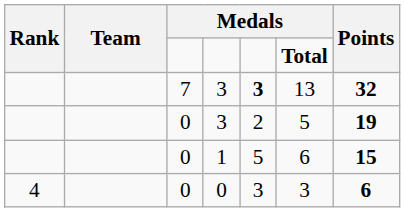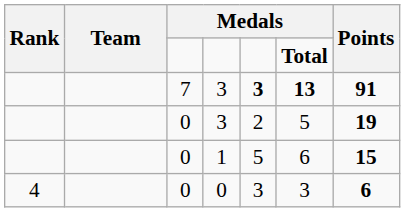7 / 3 | column 6: normal -> bold
7 / 3 | Points: 32 -> 91
